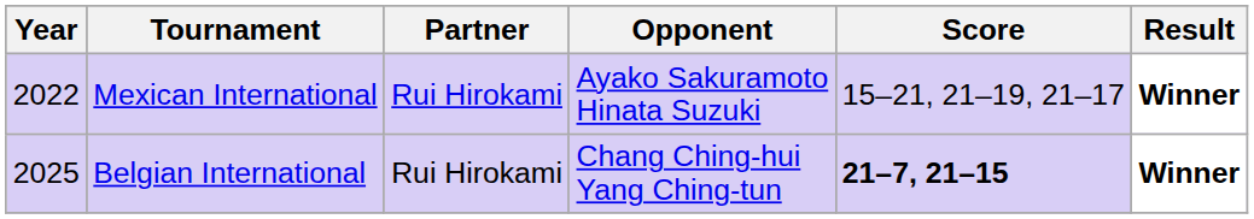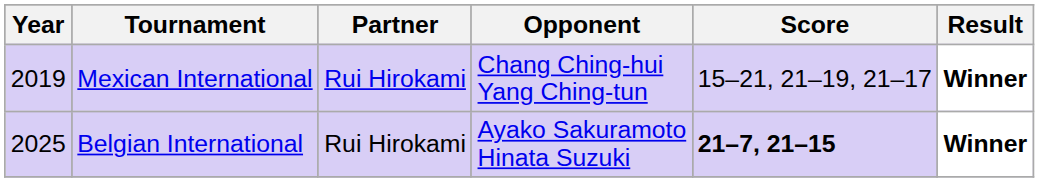Mexican International | Year: 2022 -> 2019
Mexican International | Opponent: Ayako Sakuramoto Hinata Suzuki -> Chang Ching-hui Yang Ching-tun
Belgian International | Opponent: Chang Ching-hui Yang Ching-tun -> Ayako Sakuramoto Hinata Suzuki
